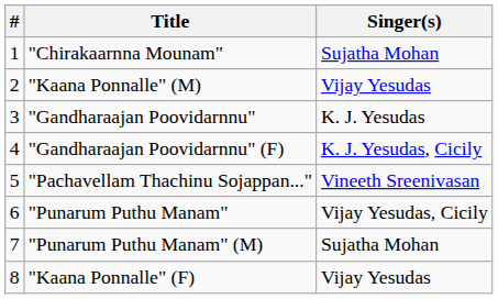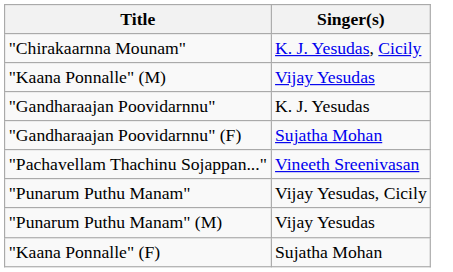- column: # | 1 | 2 | 3 | 4 | 5 | 6 | 7 | 8
"Chirakaarnna Mounam" | Singer(s): Sujatha Mohan -> K. J. Yesudas, Cicily
"Gandharaajan Poovidarnnu" (F) | Singer(s): K. J. Yesudas, Cicily -> Sujatha Mohan
"Punarum Puthu Manam" (M) | Singer(s): Sujatha Mohan -> Vijay Yesudas
"Kaana Ponnalle" (F) | Singer(s): Vijay Yesudas -> Sujatha Mohan
